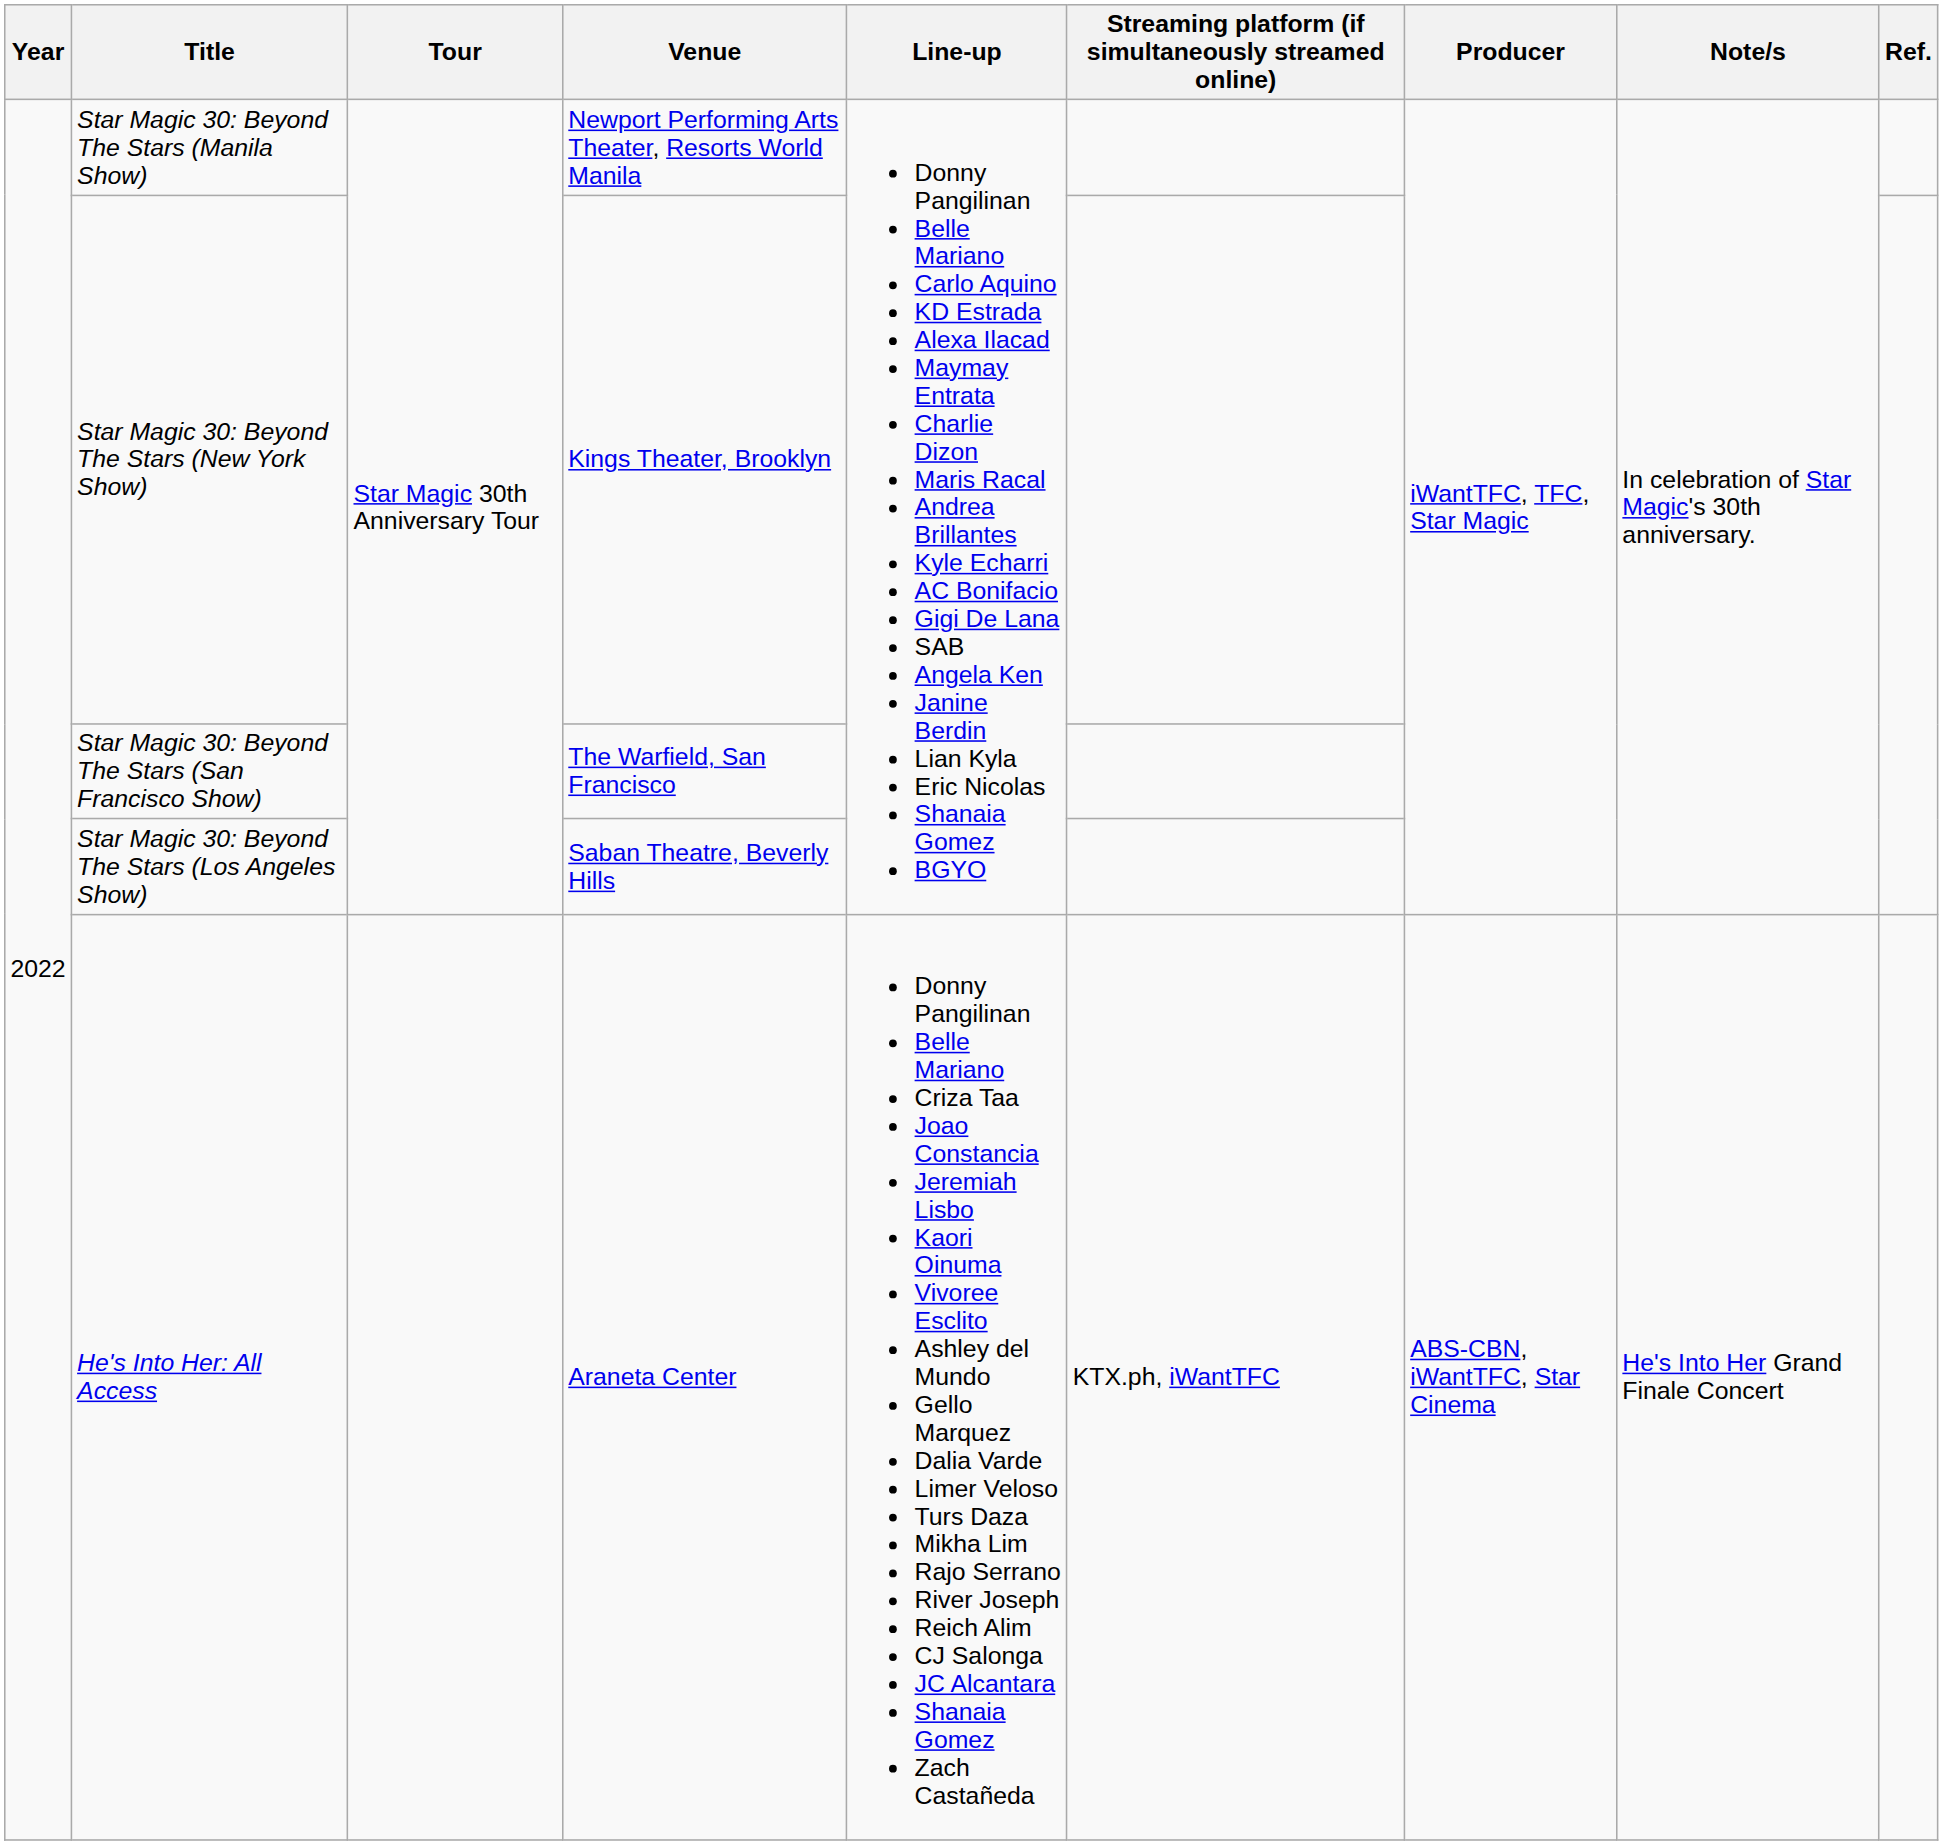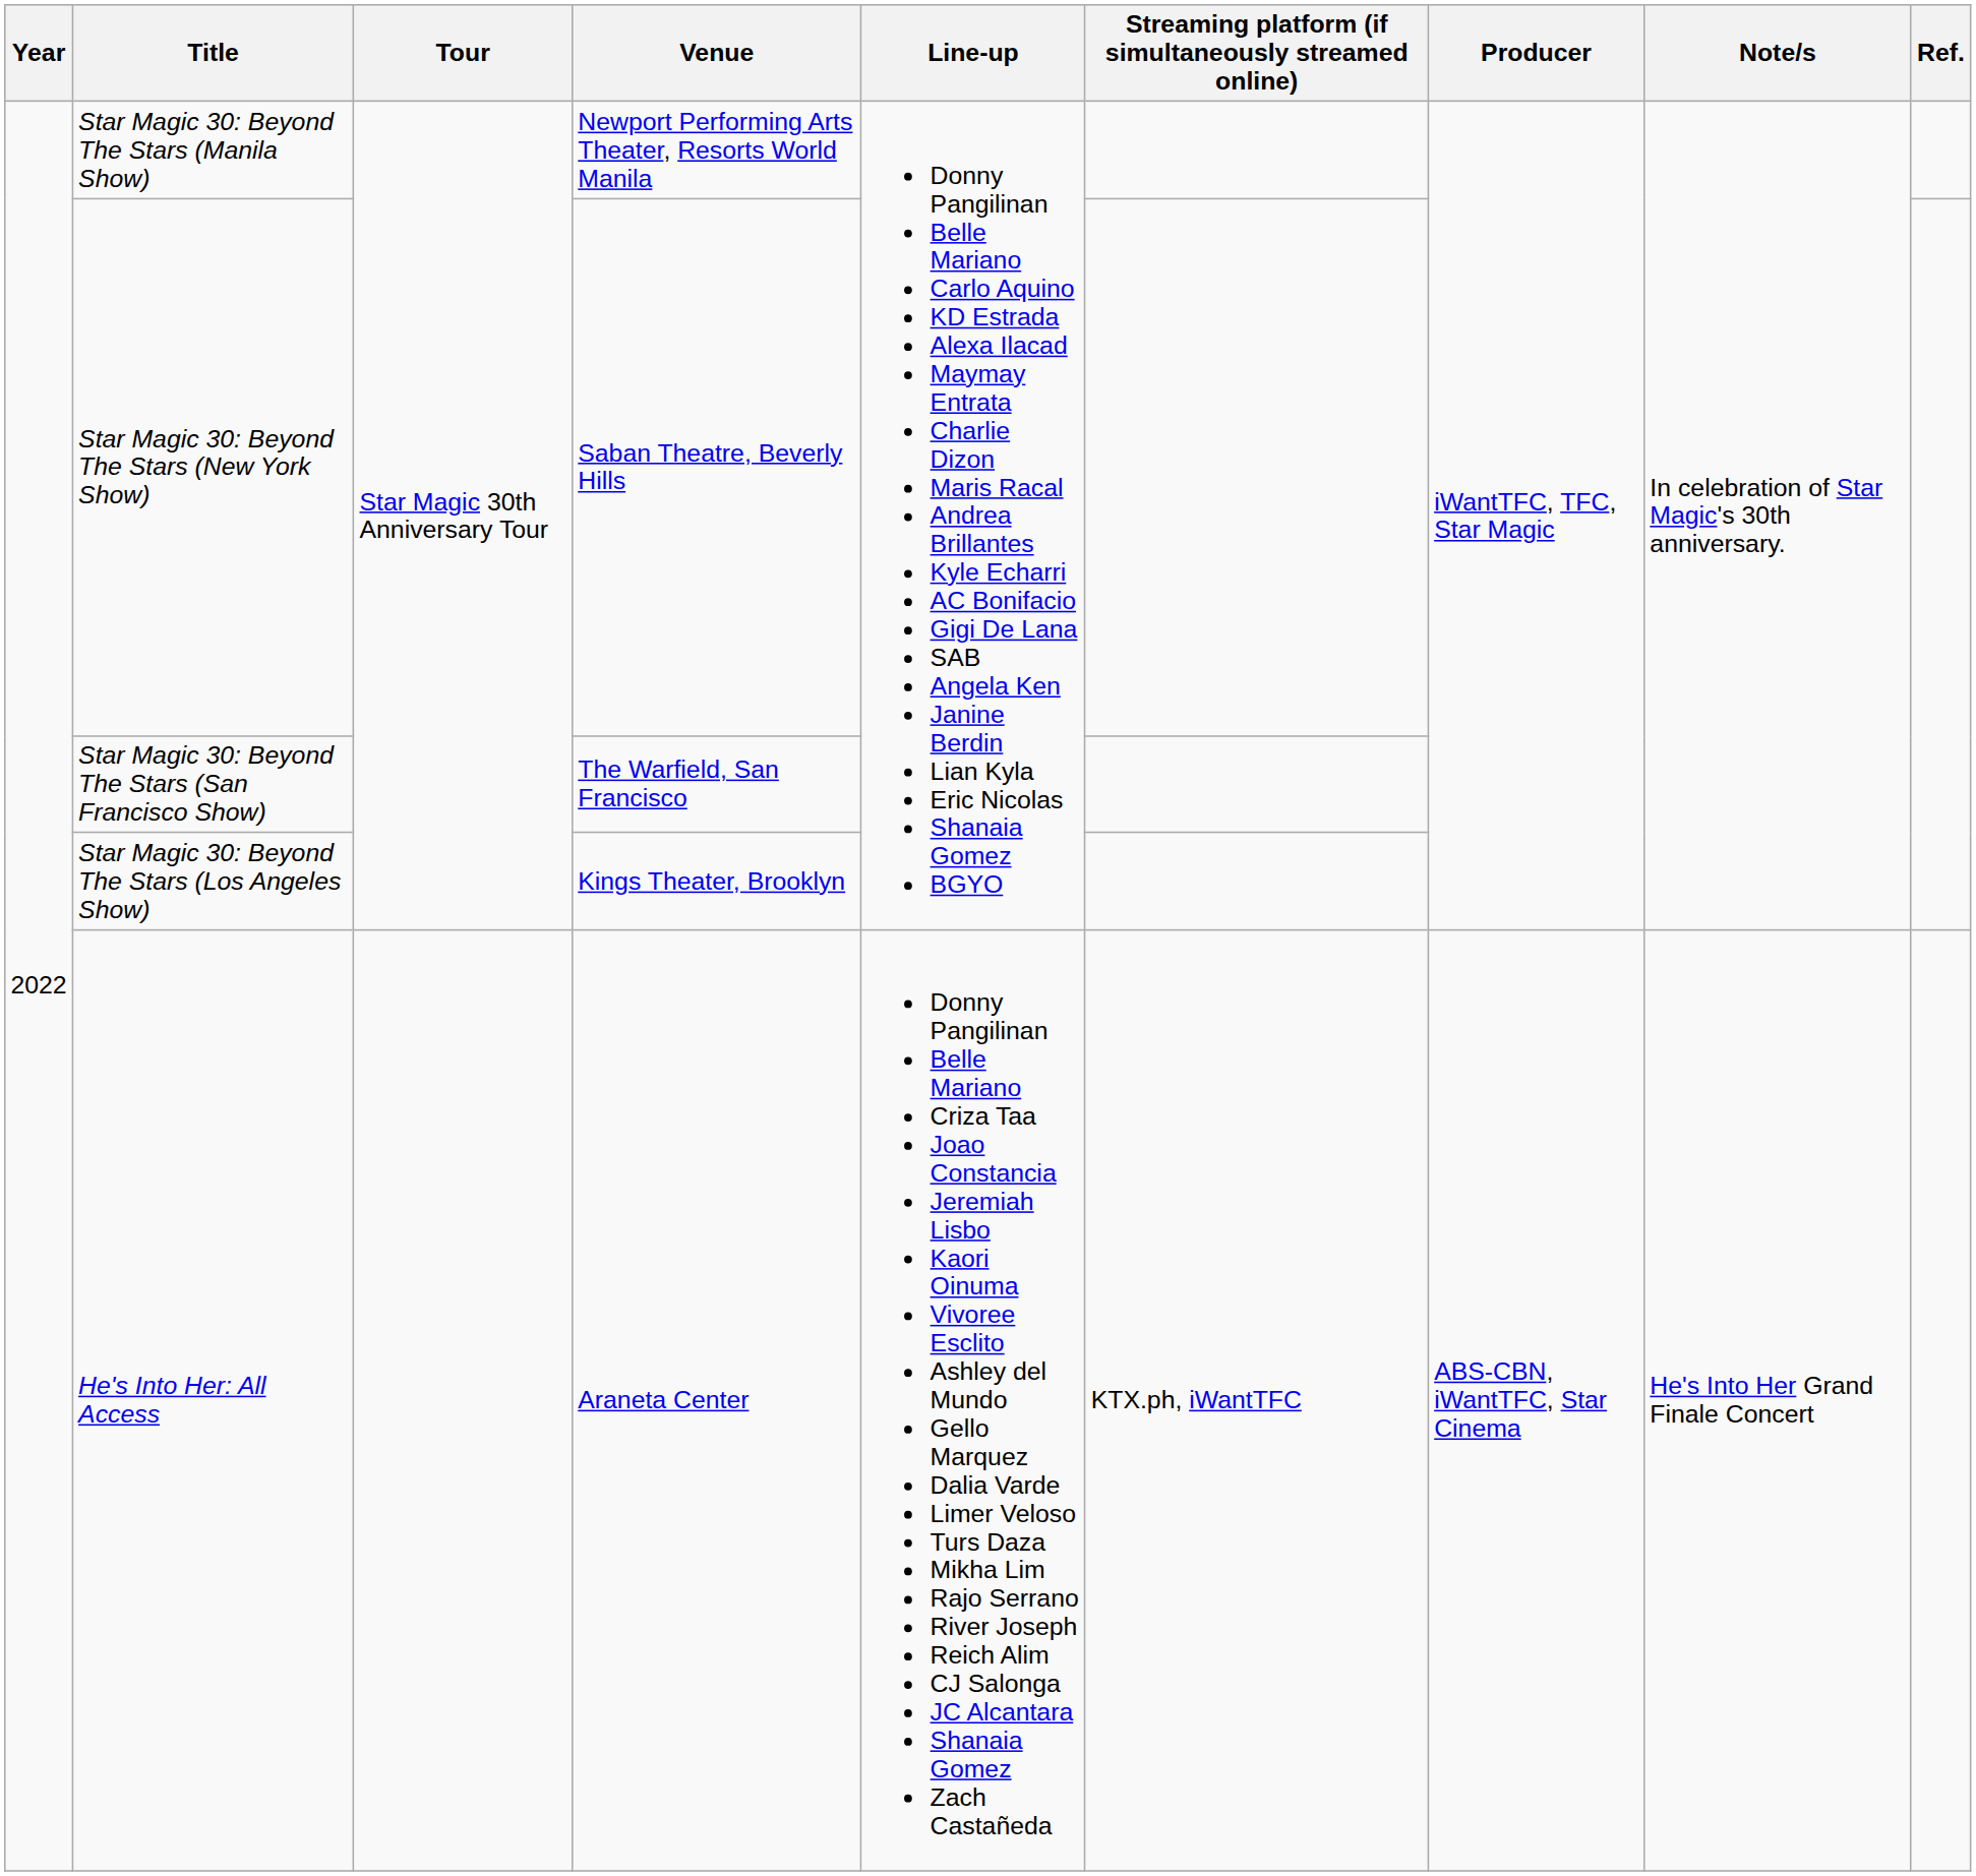Star Magic 30: Beyond The Stars (New York Show) | Venue: Kings Theater, Brooklyn -> Saban Theatre, Beverly Hills
Star Magic 30: Beyond The Stars (Los Angeles Show) | Venue: Saban Theatre, Beverly Hills -> Kings Theater, Brooklyn
